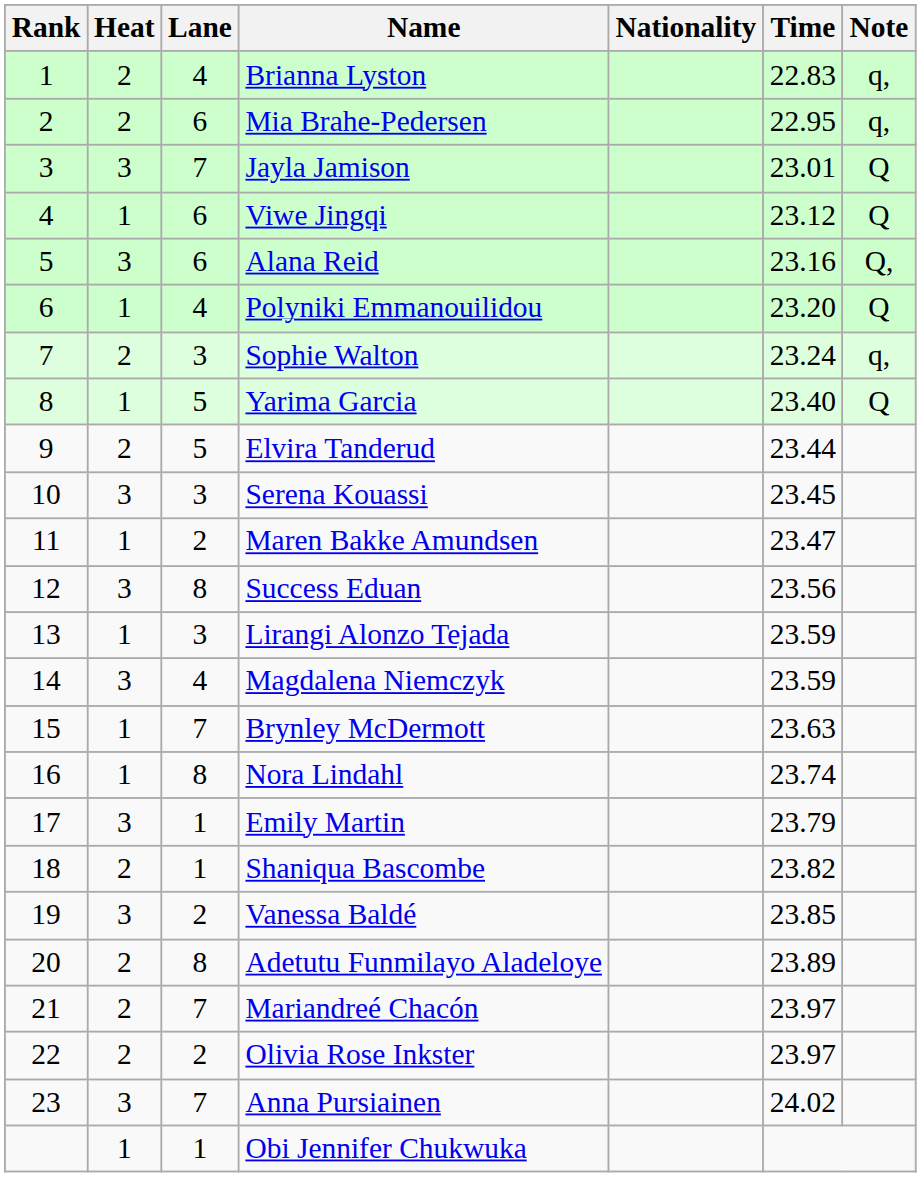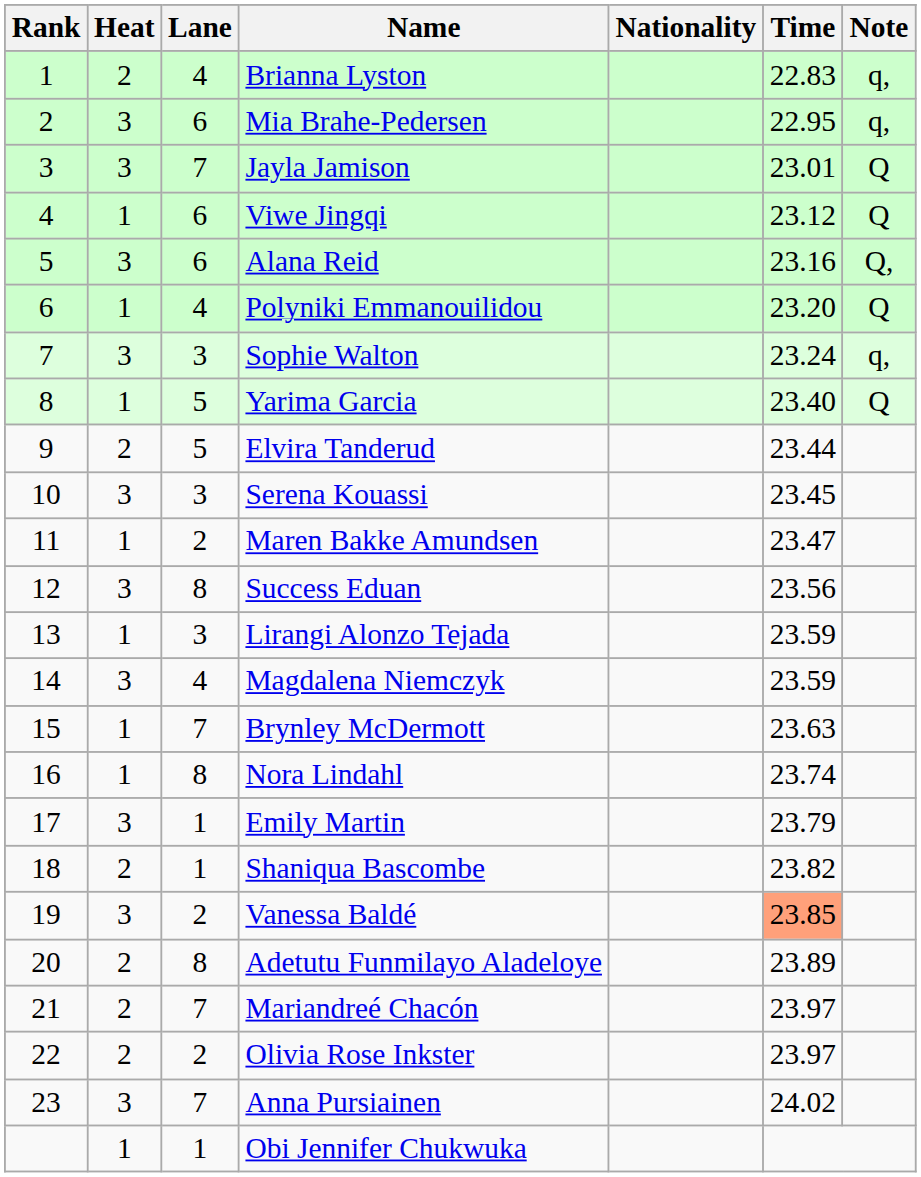Mia Brahe-Pedersen | Heat: 2 -> 3
Sophie Walton | Heat: 2 -> 3
Vanessa Baldé | Time: no background -> lightsalmon background
